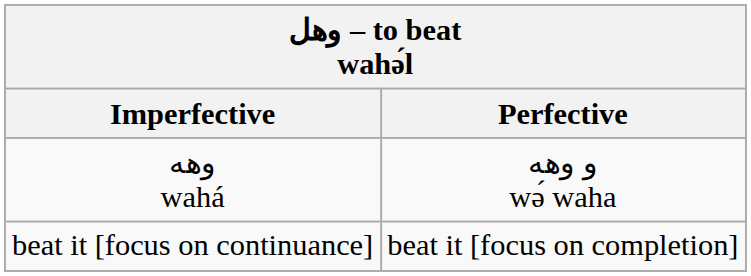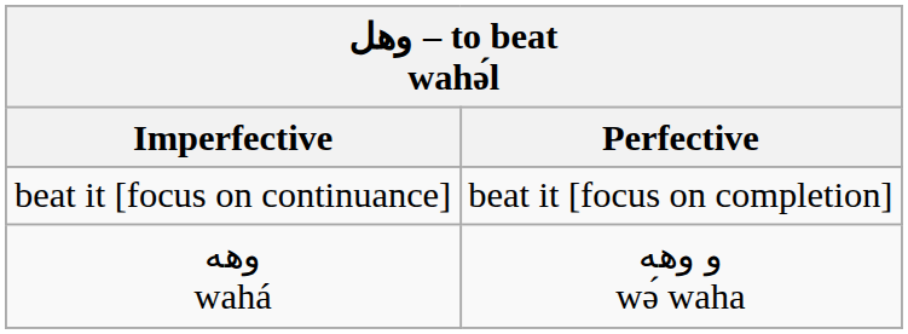rows swapped: وهه wahá <-> beat it [focus on continuance]
